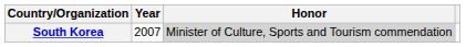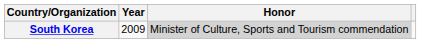South Korea | Year: 2007 -> 2009
